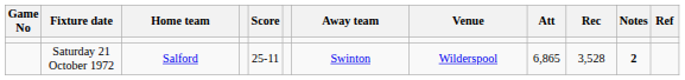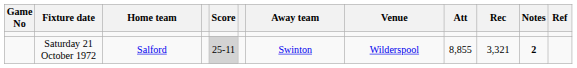Saturday 21 October 1972 | Score: no background -> lightgrey background
Saturday 21 October 1972 | Att: 6,865 -> 8,855
Saturday 21 October 1972 | Rec: 3,528 -> 3,321
